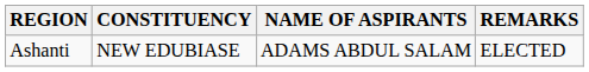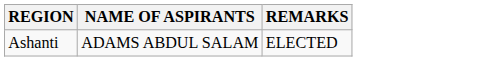- column: CONSTITUENCY | NEW EDUBIASE
